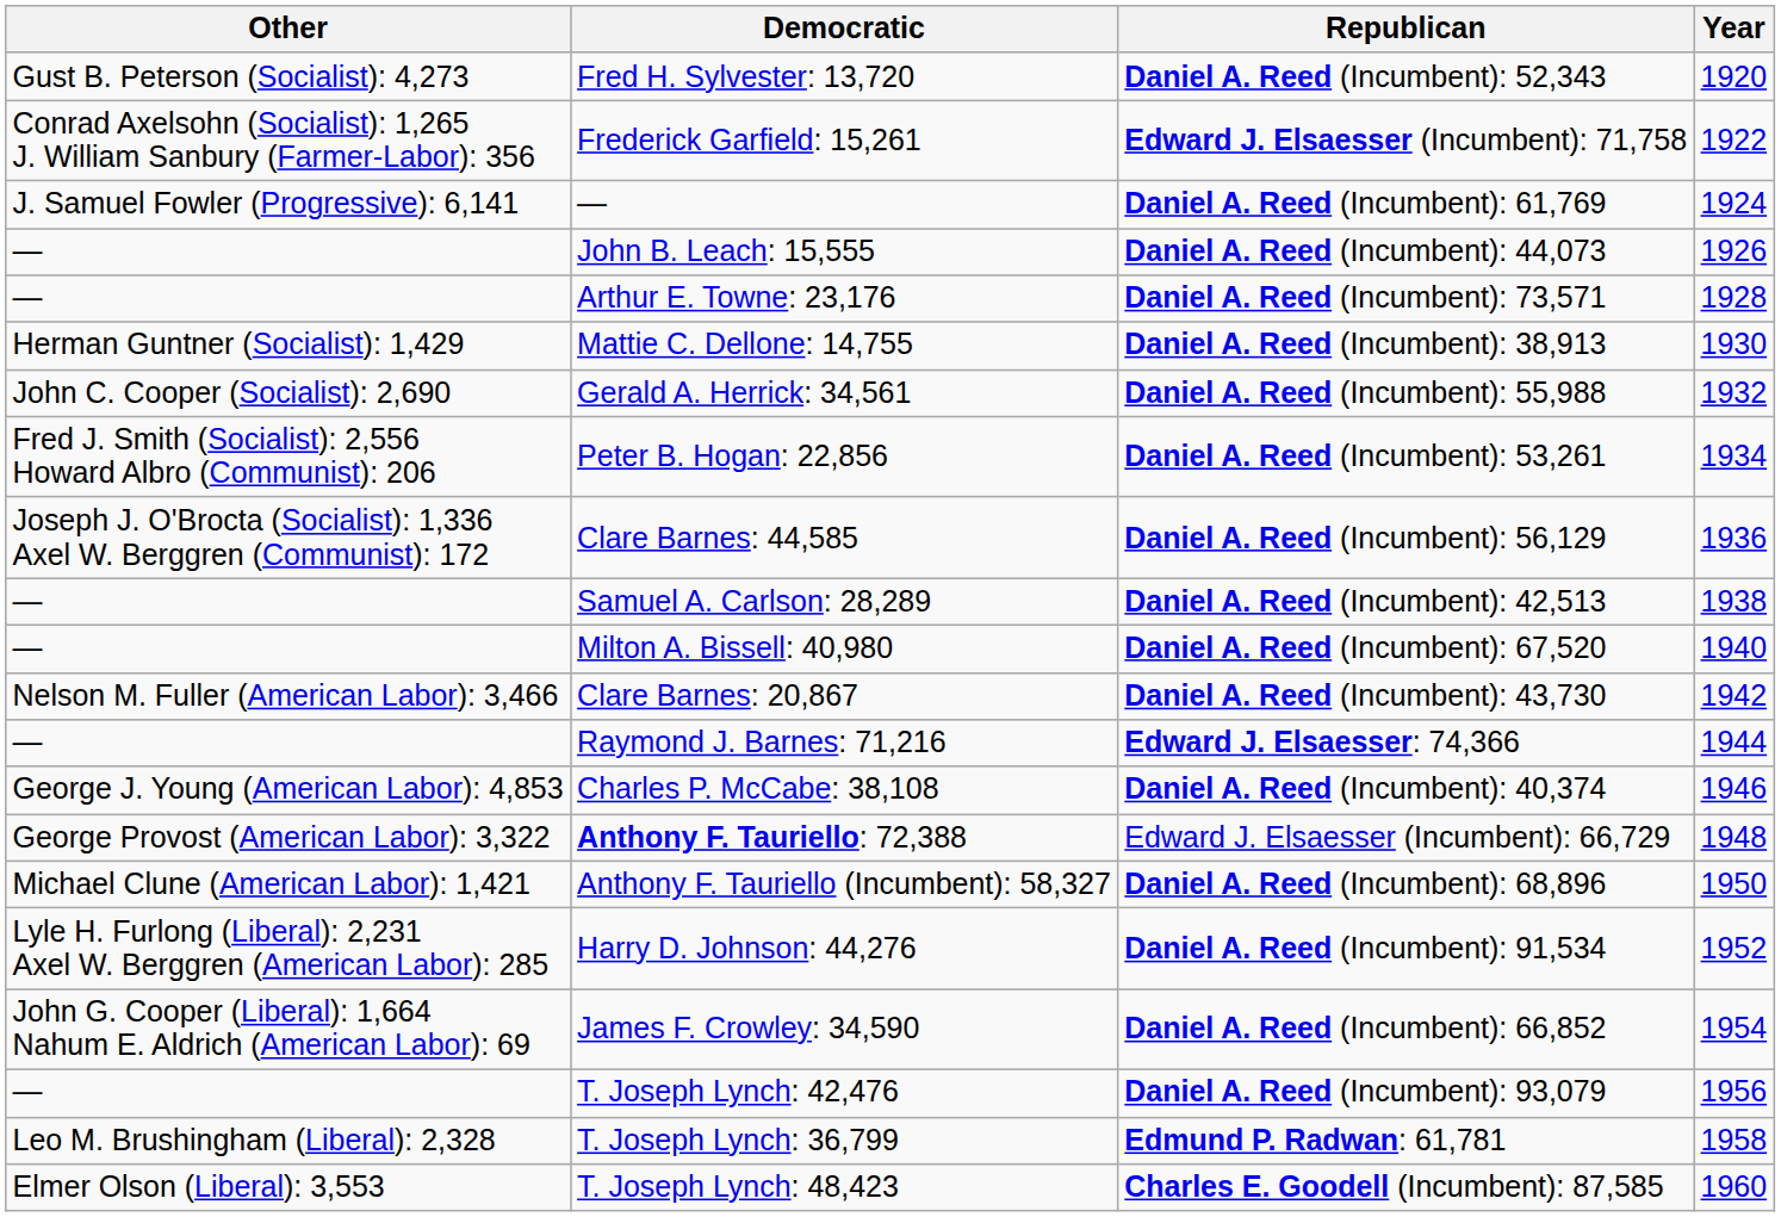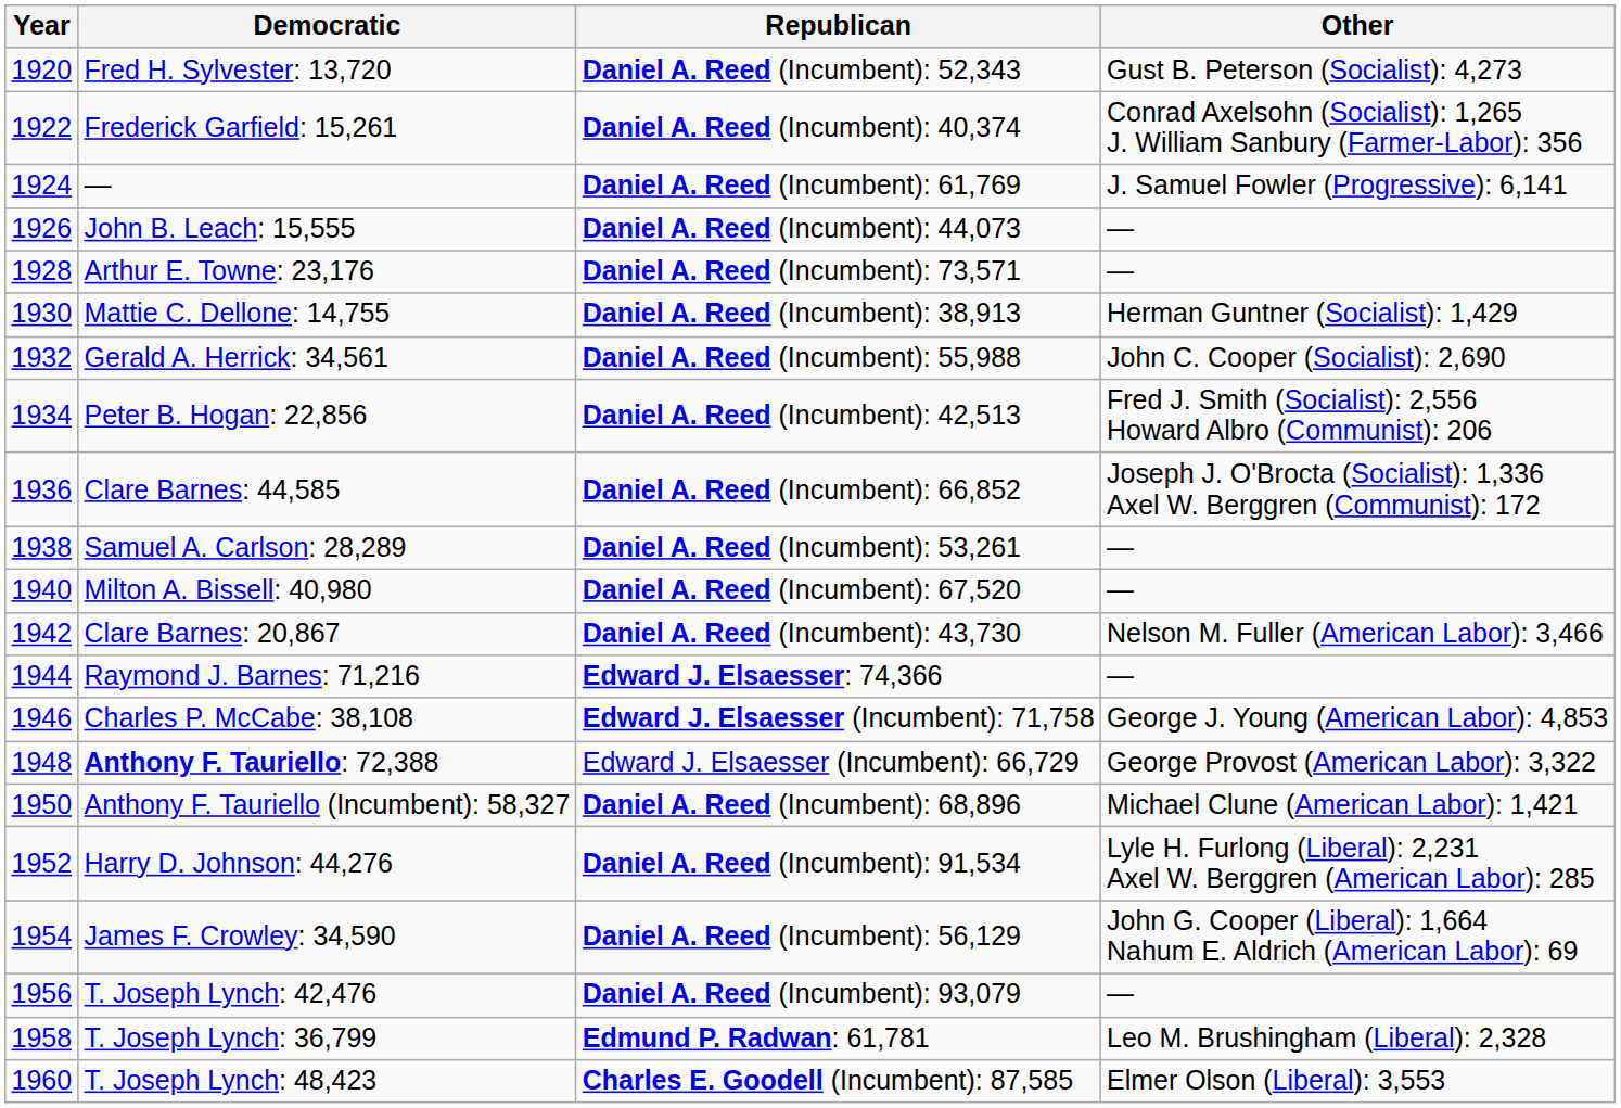columns swapped: Year <-> Other
Frederick Garfield: 15,261 | Republican: Edward J. Elsaesser (Incumbent): 71,758 -> Daniel A. Reed (Incumbent): 40,374
Peter B. Hogan: 22,856 | Republican: Daniel A. Reed (Incumbent): 53,261 -> Daniel A. Reed (Incumbent): 42,513
Clare Barnes: 44,585 | Republican: Daniel A. Reed (Incumbent): 56,129 -> Daniel A. Reed (Incumbent): 66,852
Samuel A. Carlson: 28,289 | Republican: Daniel A. Reed (Incumbent): 42,513 -> Daniel A. Reed (Incumbent): 53,261
Charles P. McCabe: 38,108 | Republican: Daniel A. Reed (Incumbent): 40,374 -> Edward J. Elsaesser (Incumbent): 71,758
James F. Crowley: 34,590 | Republican: Daniel A. Reed (Incumbent): 66,852 -> Daniel A. Reed (Incumbent): 56,129
